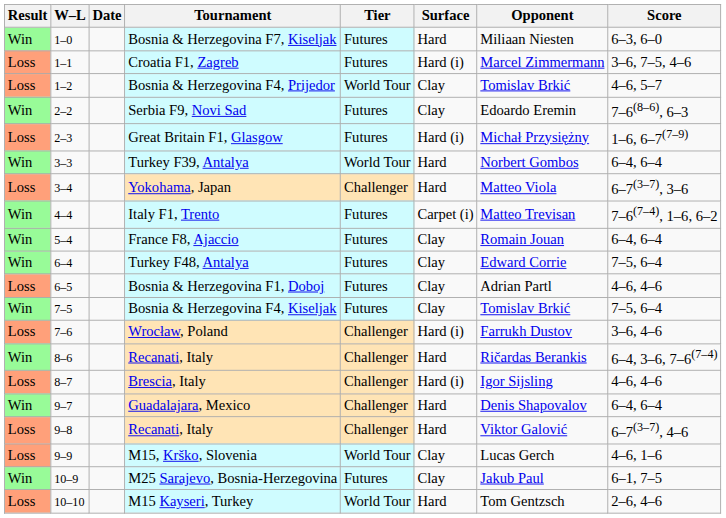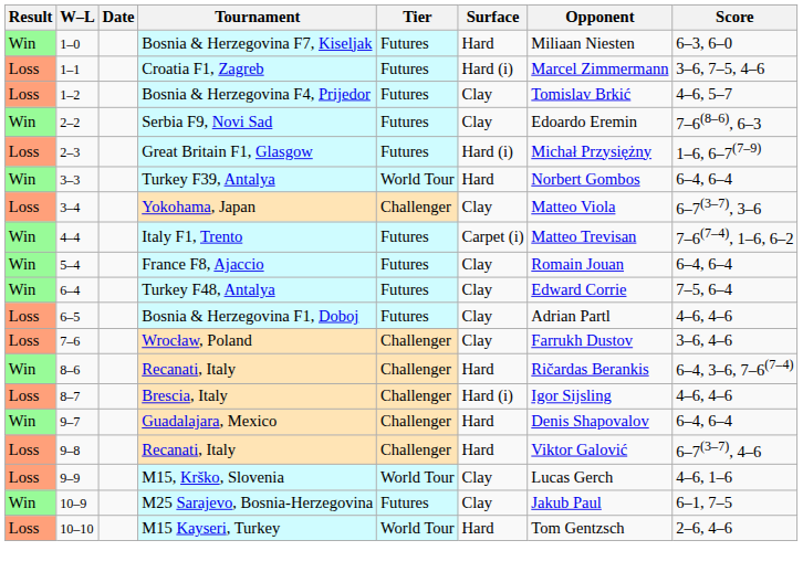Bosnia & Herzegovina F4, Prijedor | Tier: World Tour -> Futures
Yokohama, Japan | Surface: Hard -> Clay
- row: Win | 7–5 | Bosnia & Herzegovina F4, Kiseljak | Futures | Clay | Tomislav Brkić | 7–5, 6–4
Wrocław, Poland | Surface: Hard (i) -> Clay
